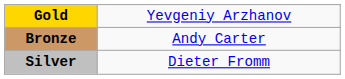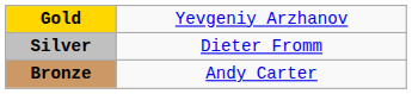rows swapped: Silver <-> Bronze
